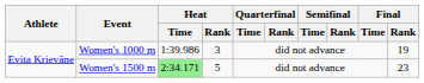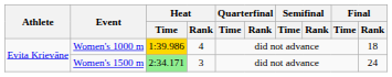Women's 1000 m | Heat / Time: no background -> gold background
Women's 1000 m | Heat / Rank: 3 -> 4
Women's 1000 m | Final / Rank: 19 -> 18
Women's 1500 m | Heat / Rank: 5 -> 3
Women's 1500 m | Final / Rank: 23 -> 24
